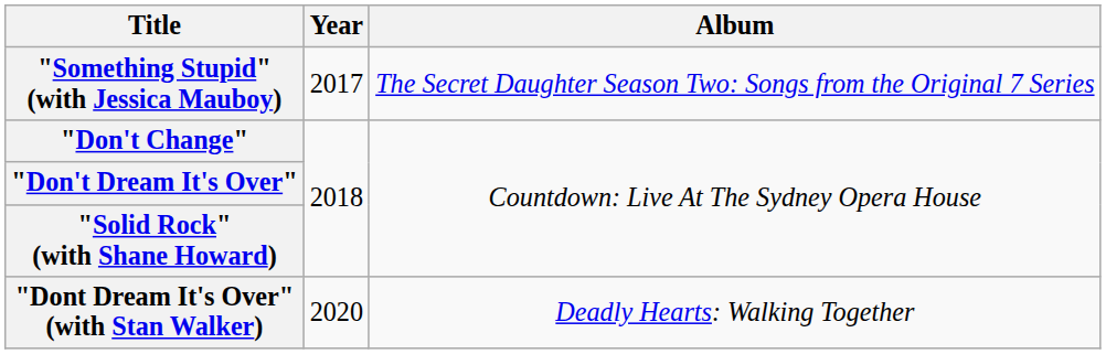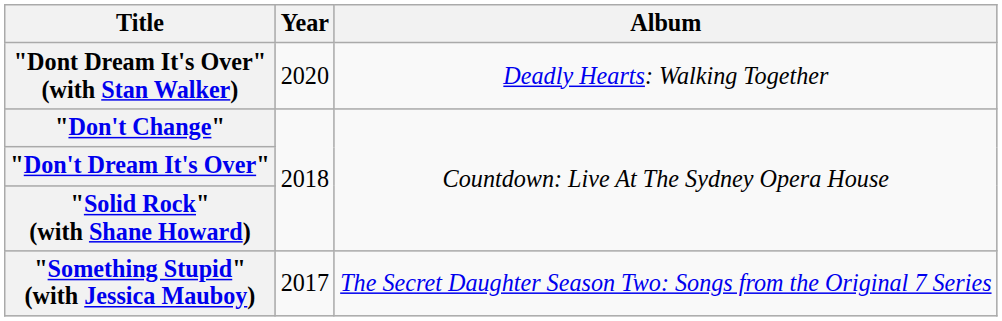rows swapped: "Something Stupid" (with Jessica Mauboy) <-> "Dont Dream It's Over" (with Stan Walker)
